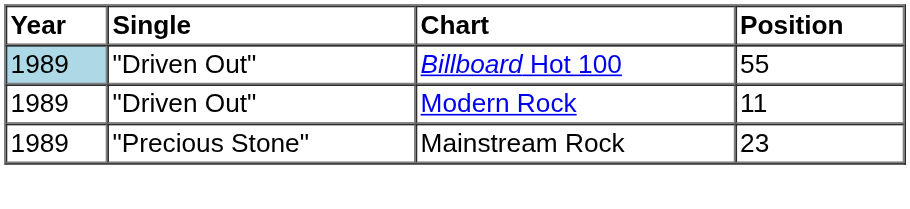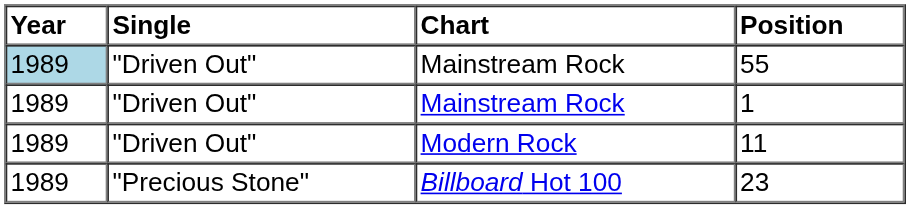55 | Chart: Billboard Hot 100 -> Mainstream Rock
+ row: 1989 | "Driven Out" | Mainstream Rock | 1
23 | Chart: Mainstream Rock -> Billboard Hot 100
